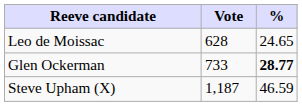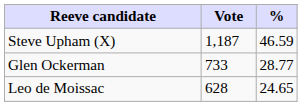rows swapped: Steve Upham (X) <-> Leo de Moissac
Glen Ockerman | %: bold -> normal
